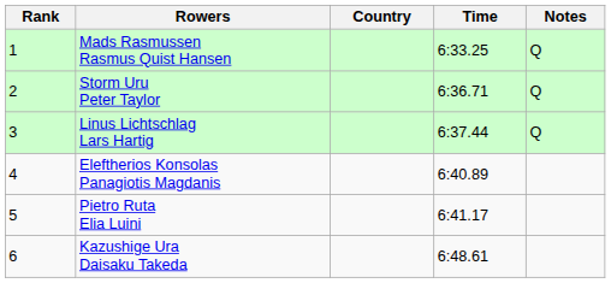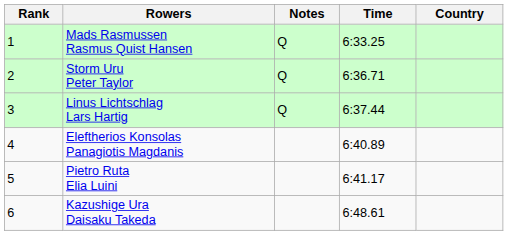columns swapped: Country <-> Notes
